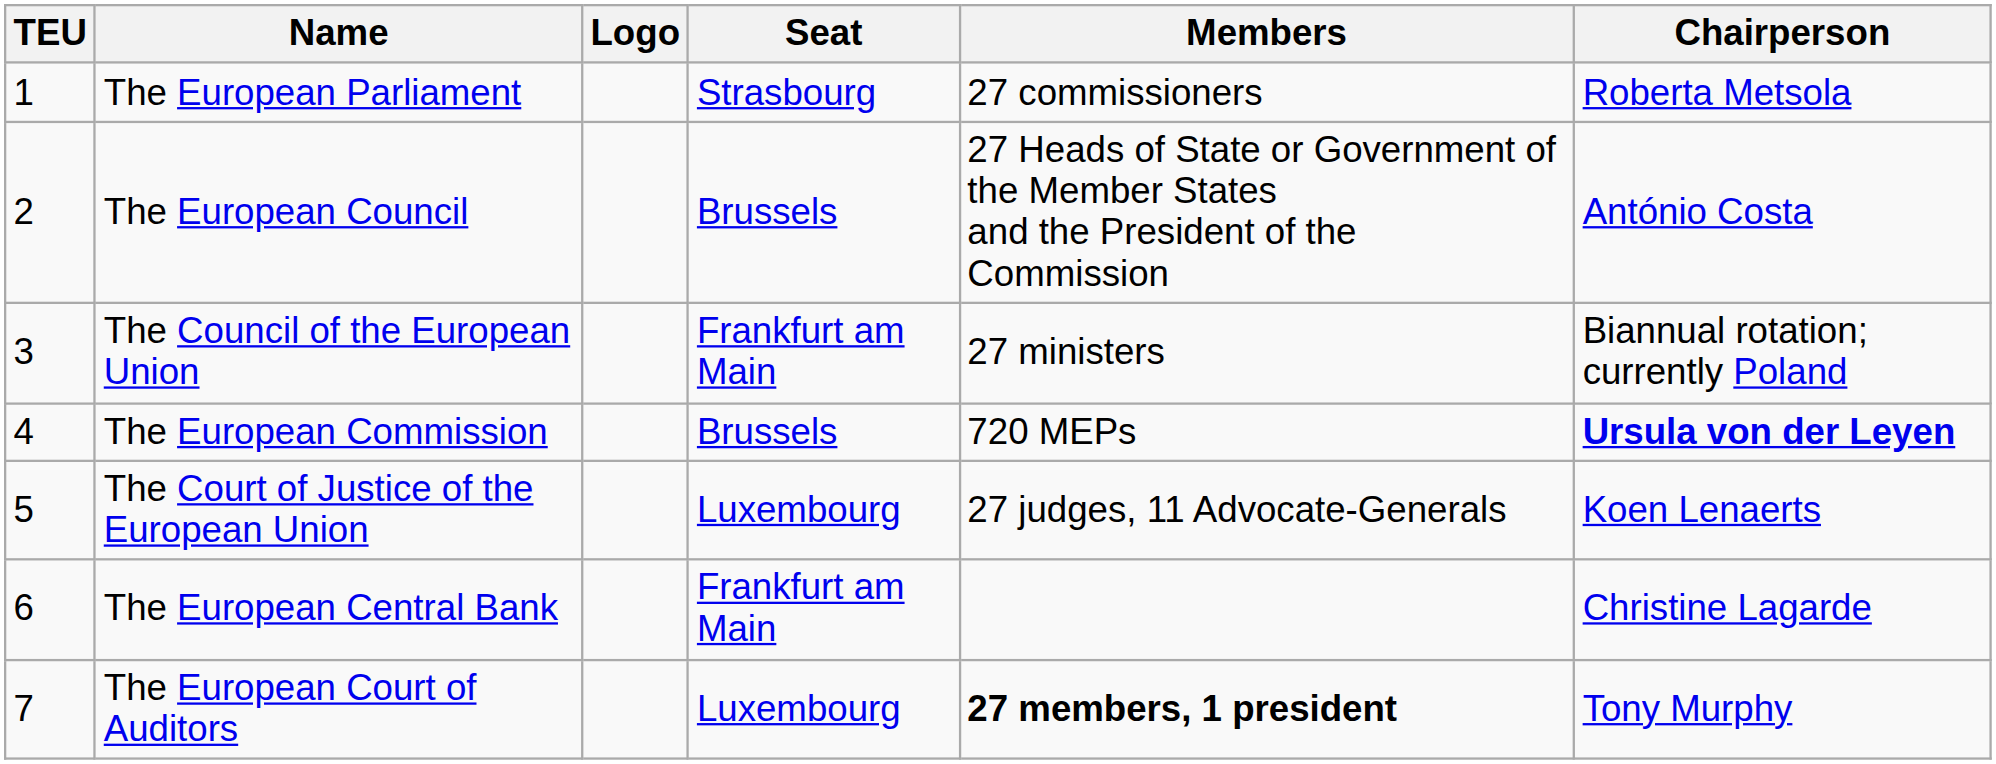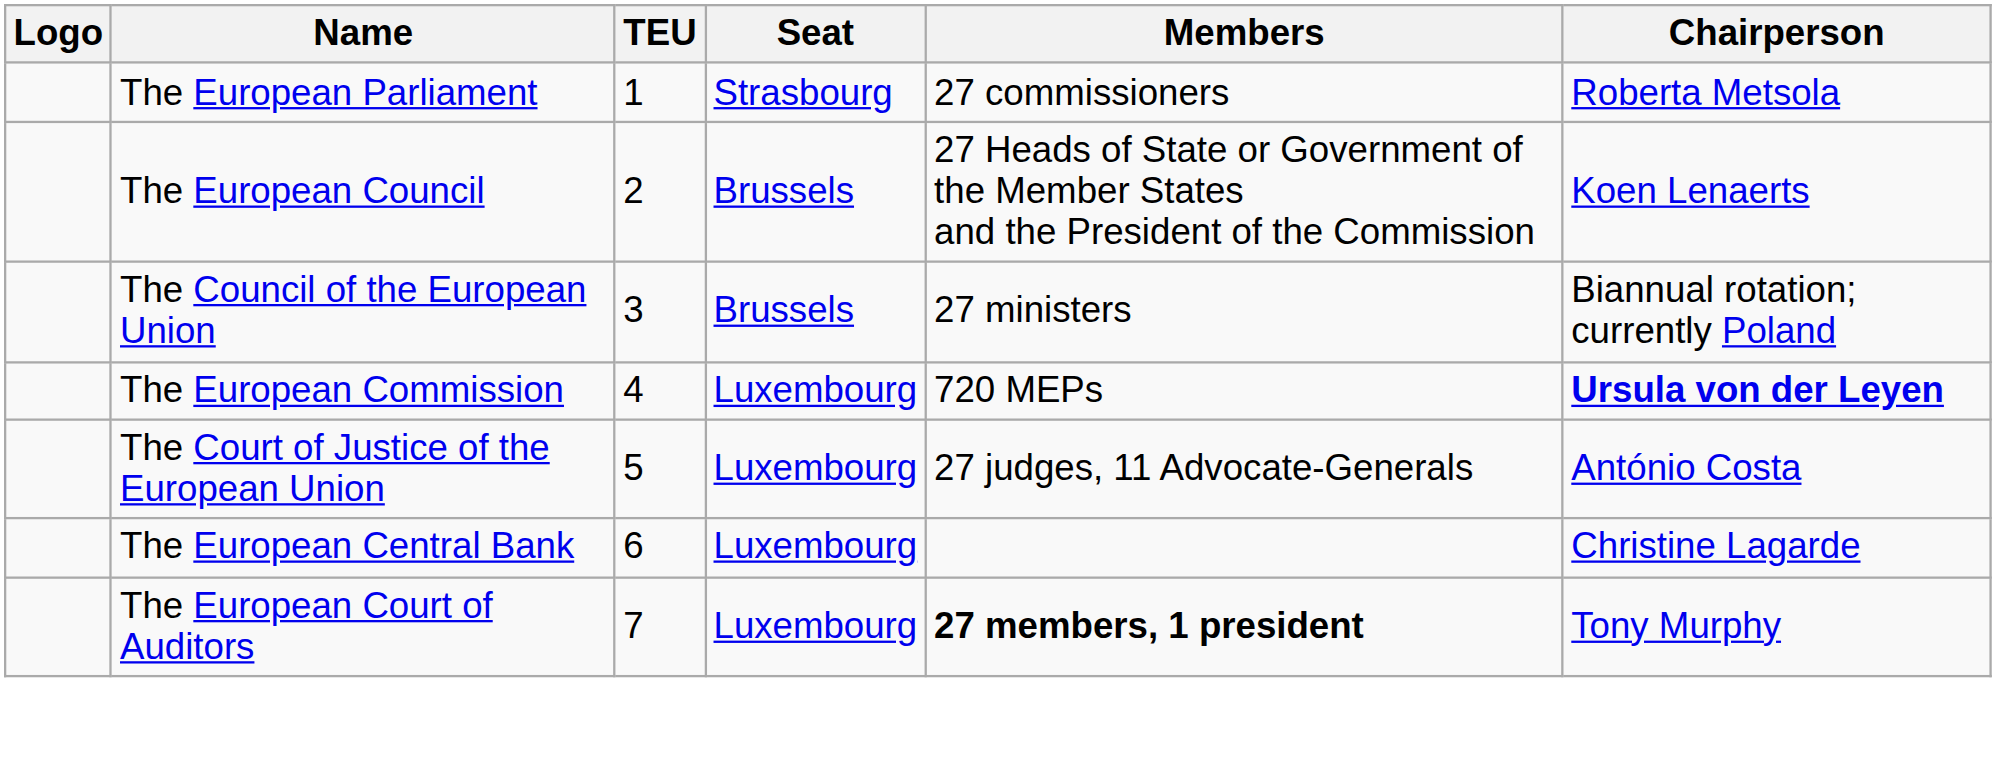columns swapped: Logo <-> TEU
The European Council | Chairperson: António Costa -> Koen Lenaerts
The Council of the European Union | Seat: Frankfurt am Main -> Brussels
The European Commission | Seat: Brussels -> Luxembourg
The Court of Justice of the European Union | Chairperson: Koen Lenaerts -> António Costa
The European Central Bank | Seat: Frankfurt am Main -> Luxembourg
